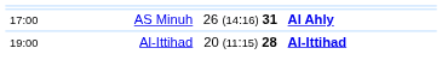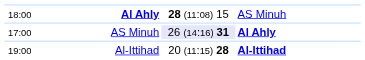+ row: 18:00 | Al Ahly | 28 (11:08) 15 | AS Minuh
17:00 | column 3: no background -> lavender background
